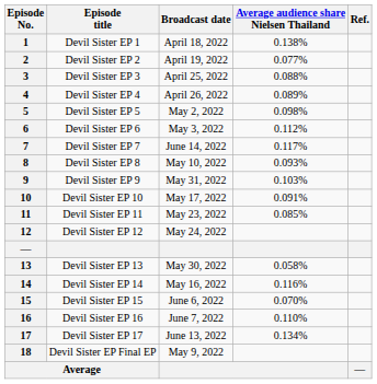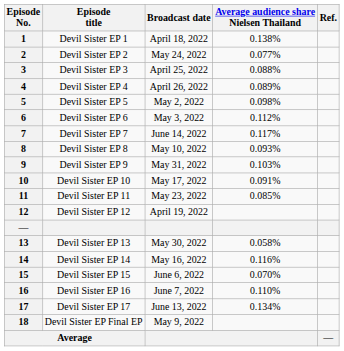2 | Broadcast date: April 19, 2022 -> May 24, 2022
12 | Broadcast date: May 24, 2022 -> April 19, 2022
